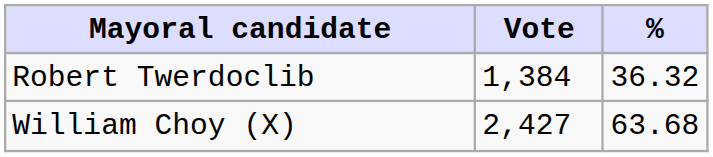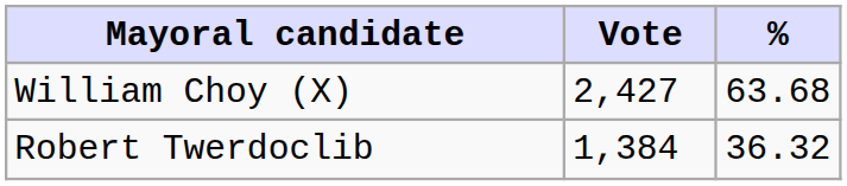rows swapped: William Choy (X) <-> Robert Twerdoclib
